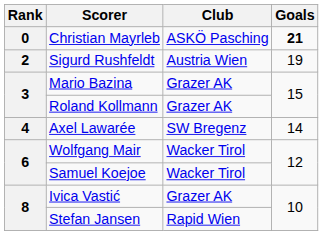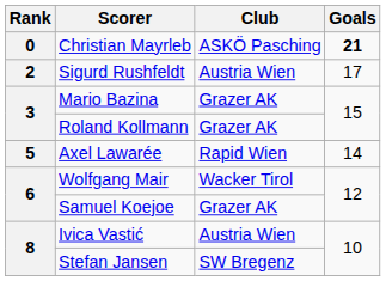Sigurd Rushfeldt | Goals: 19 -> 17
Axel Lawarée | Rank: 4 -> 5
Axel Lawarée | Club: SW Bregenz -> Rapid Wien
Samuel Koejoe | Club: Wacker Tirol -> Grazer AK
Ivica Vastić | Club: Grazer AK -> Austria Wien
Stefan Jansen | Club: Rapid Wien -> SW Bregenz
